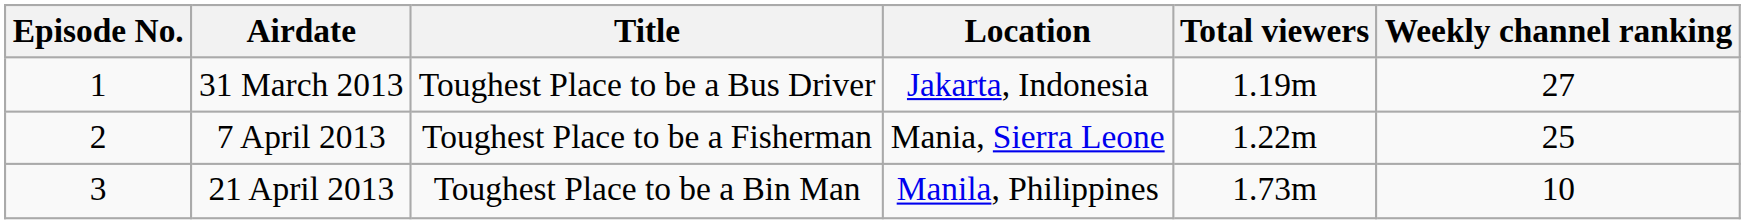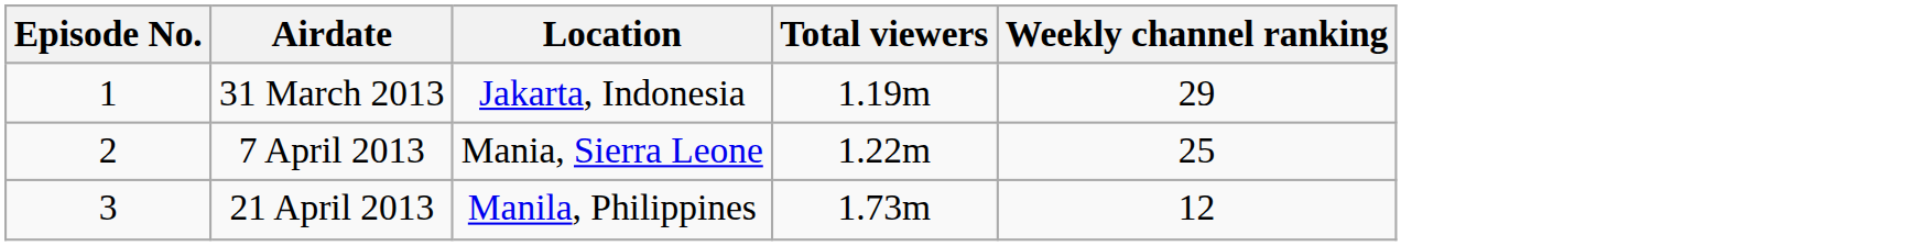- column: Title | Toughest Place to be a Bus Driver | Toughest Place to be a Fisherman | Toughest Place to be a Bin Man
31 March 2013 | Weekly channel ranking: 27 -> 29
21 April 2013 | Weekly channel ranking: 10 -> 12
